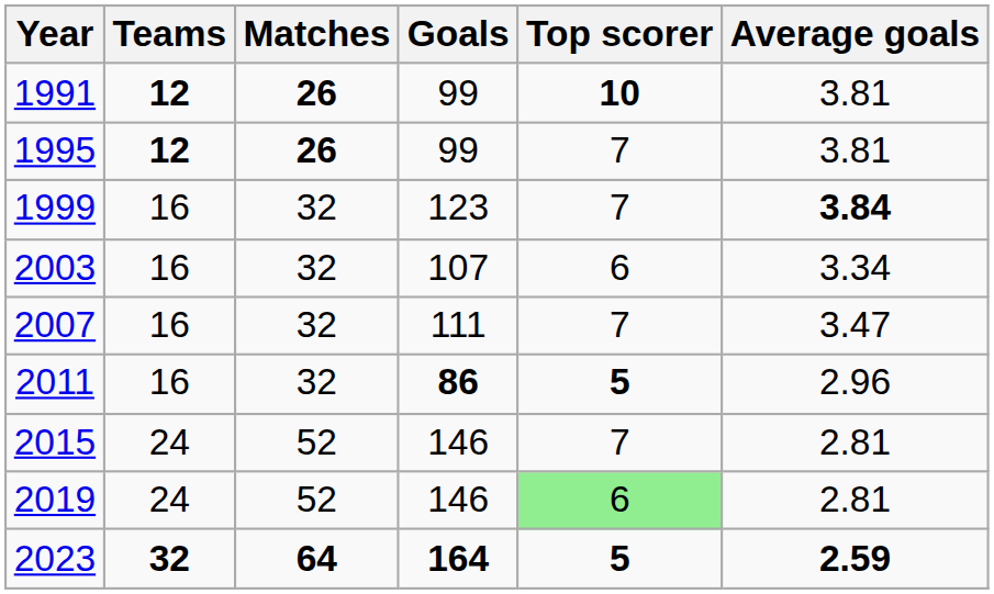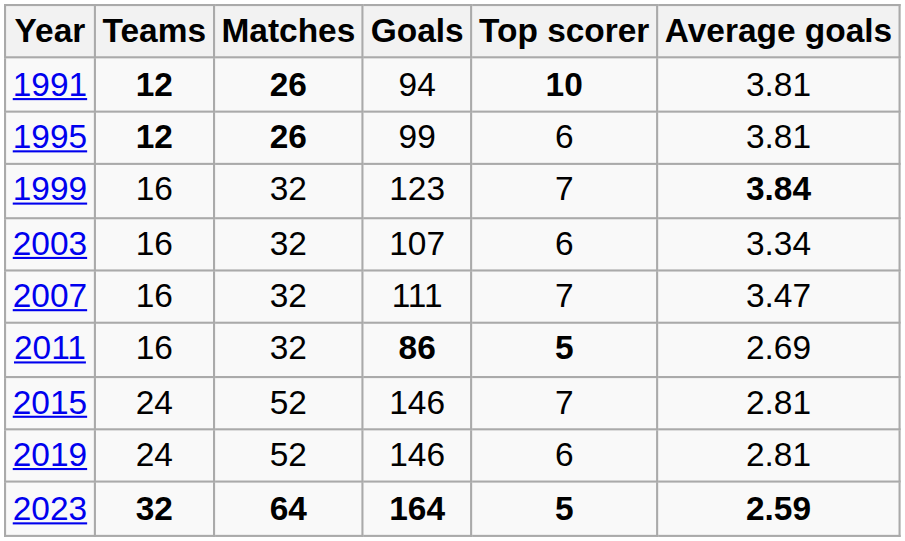1991 | Goals: 99 -> 94
1995 | Top scorer: 7 -> 6
2011 | Average goals: 2.96 -> 2.69
2019 | Top scorer: lightgreen background -> no background
